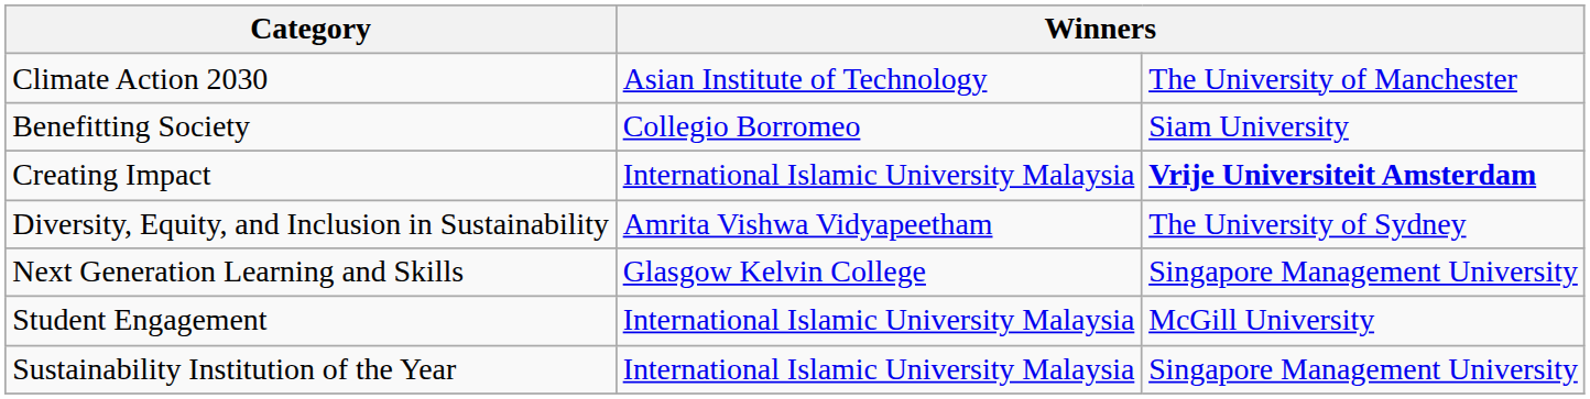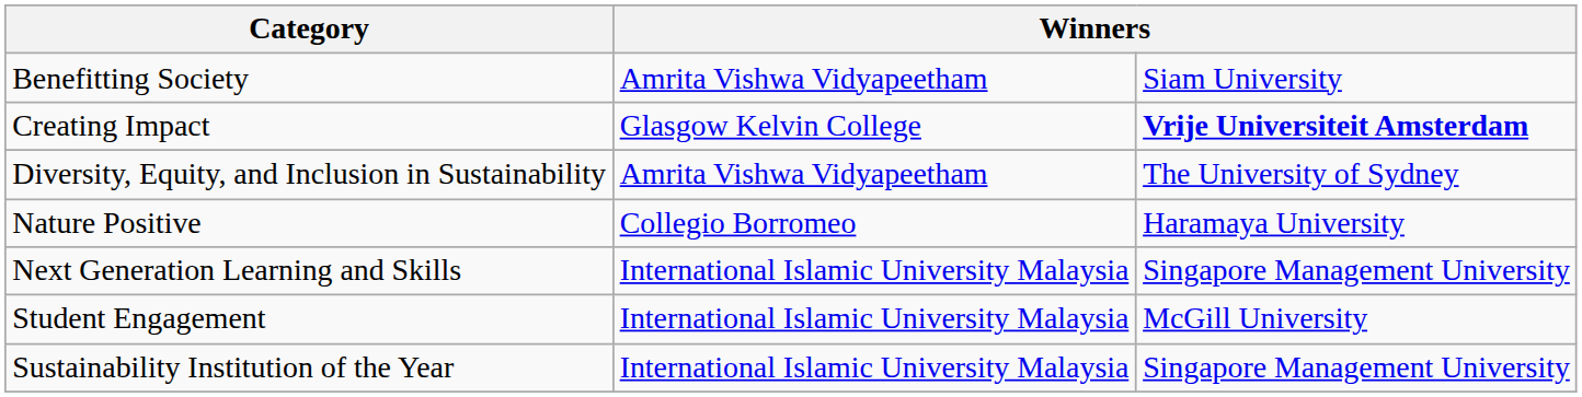- row: Climate Action 2030 | Asian Institute of Technology | The University of Manchester
Benefitting Society | column 2: Collegio Borromeo -> Amrita Vishwa Vidyapeetham
Creating Impact | column 2: International Islamic University Malaysia -> Glasgow Kelvin College
+ row: Nature Positive | Collegio Borromeo | Haramaya University
Next Generation Learning and Skills | column 2: Glasgow Kelvin College -> International Islamic University Malaysia
